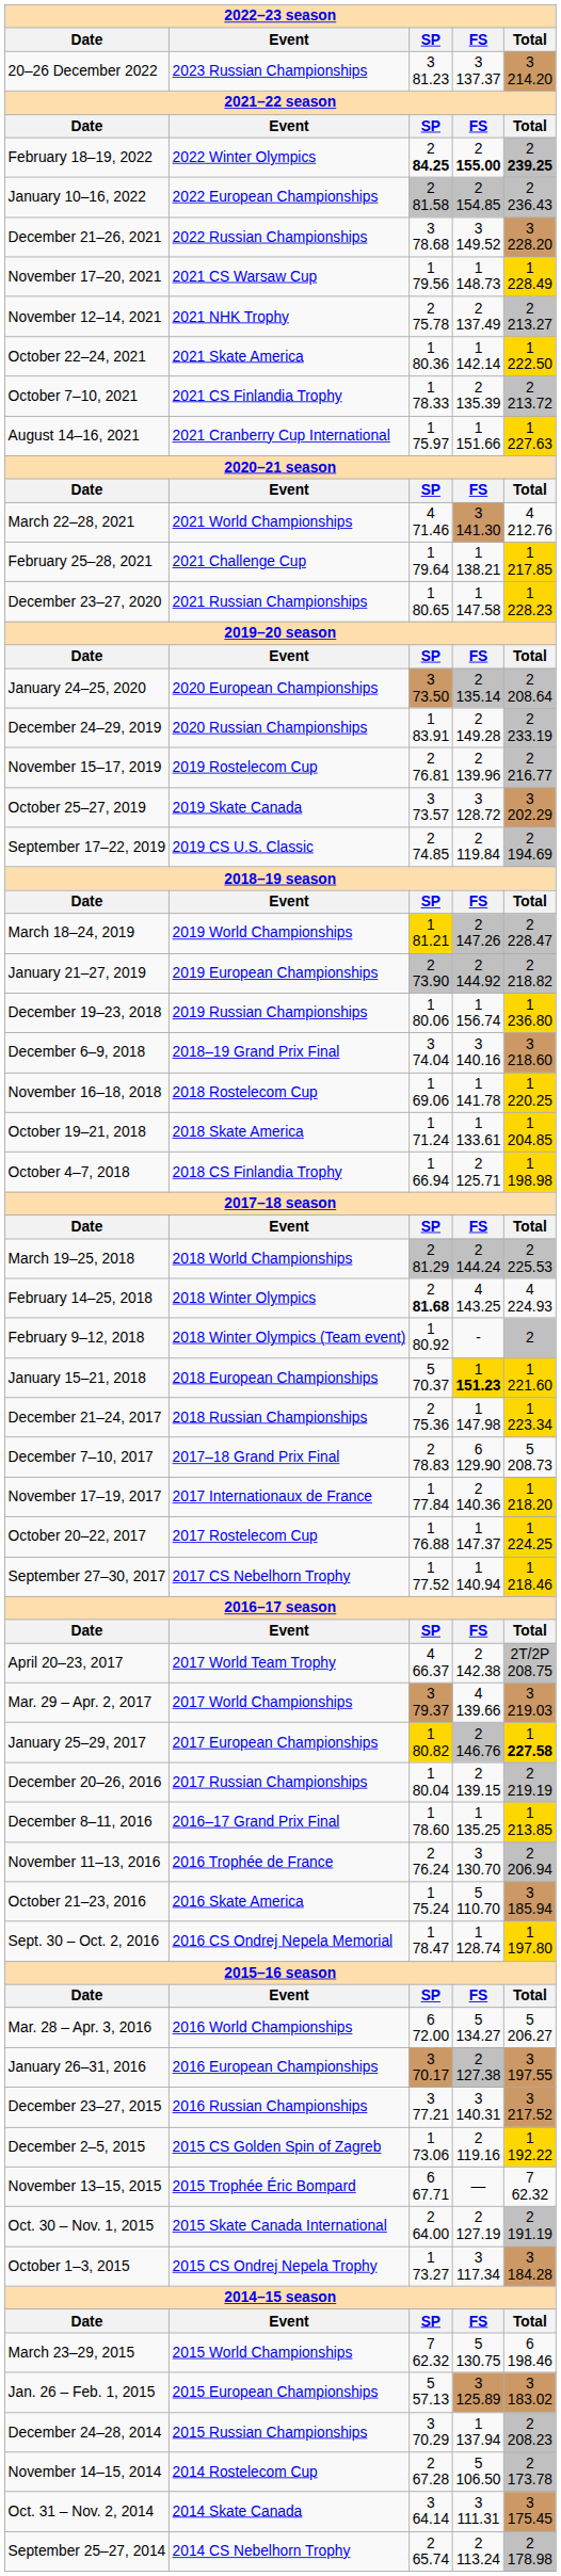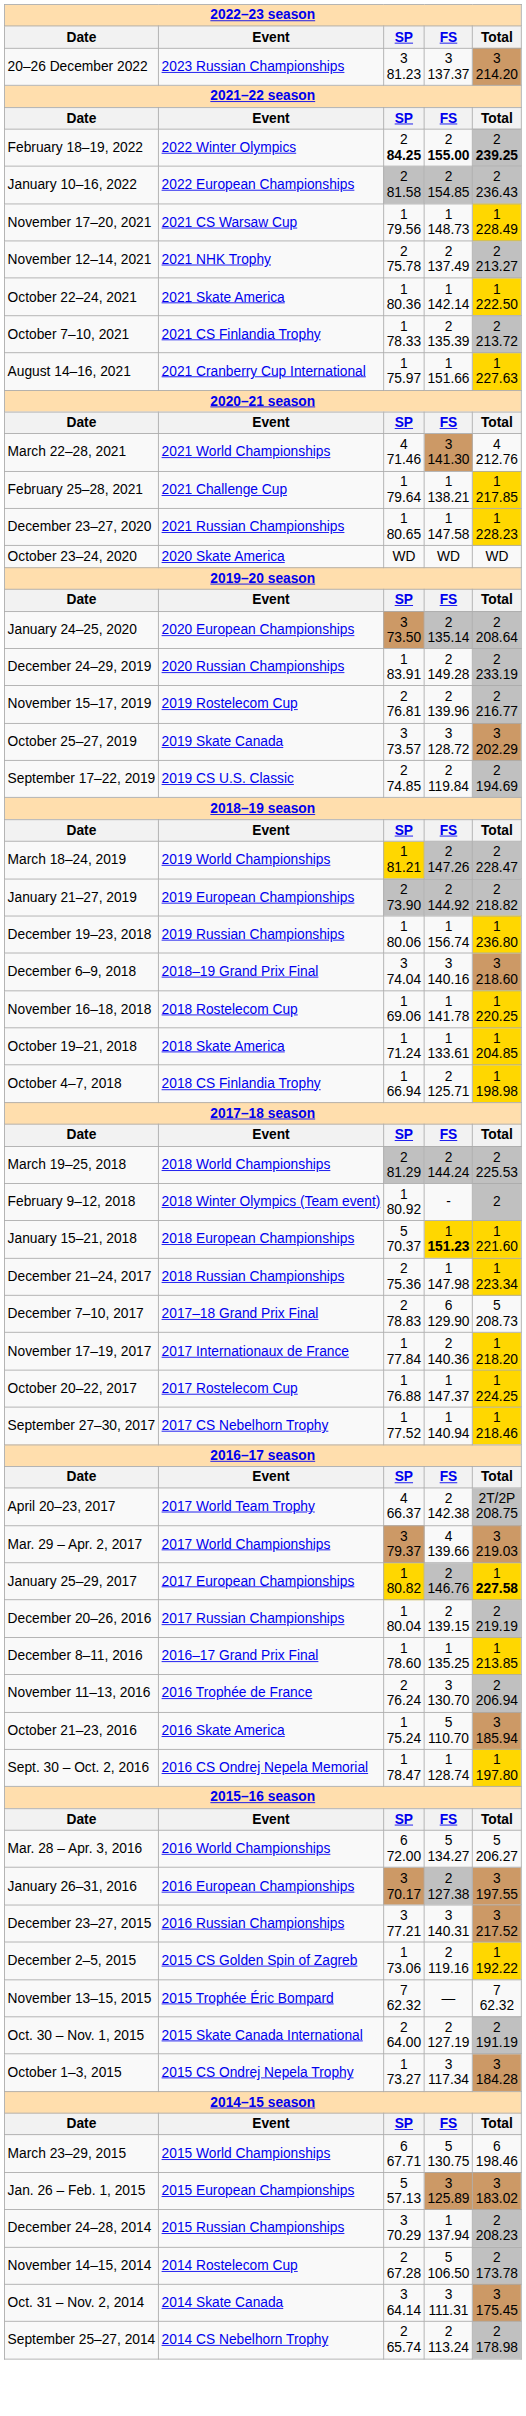- row: December 21–26, 2021 | 2022 Russian Championships | 3 78.68 | 3 149.52 | 3 228.20
+ row: October 23–24, 2020 | 2020 Skate America | WD | WD | WD
- row: February 14–25, 2018 | 2018 Winter Olympics | 2 81.68 | 4 143.25 | 4 224.93
November 13–15, 2015 | column 3: 6 67.71 -> 7 62.32
March 23–29, 2015 | column 3: 7 62.32 -> 6 67.71
